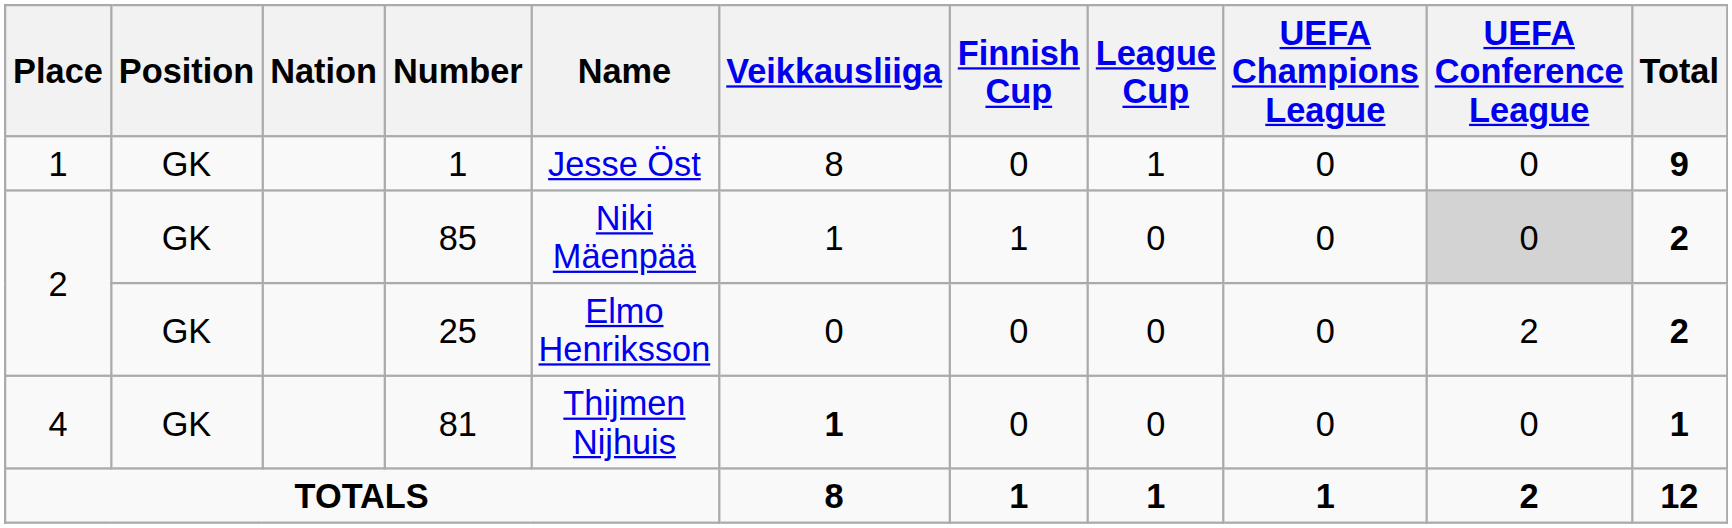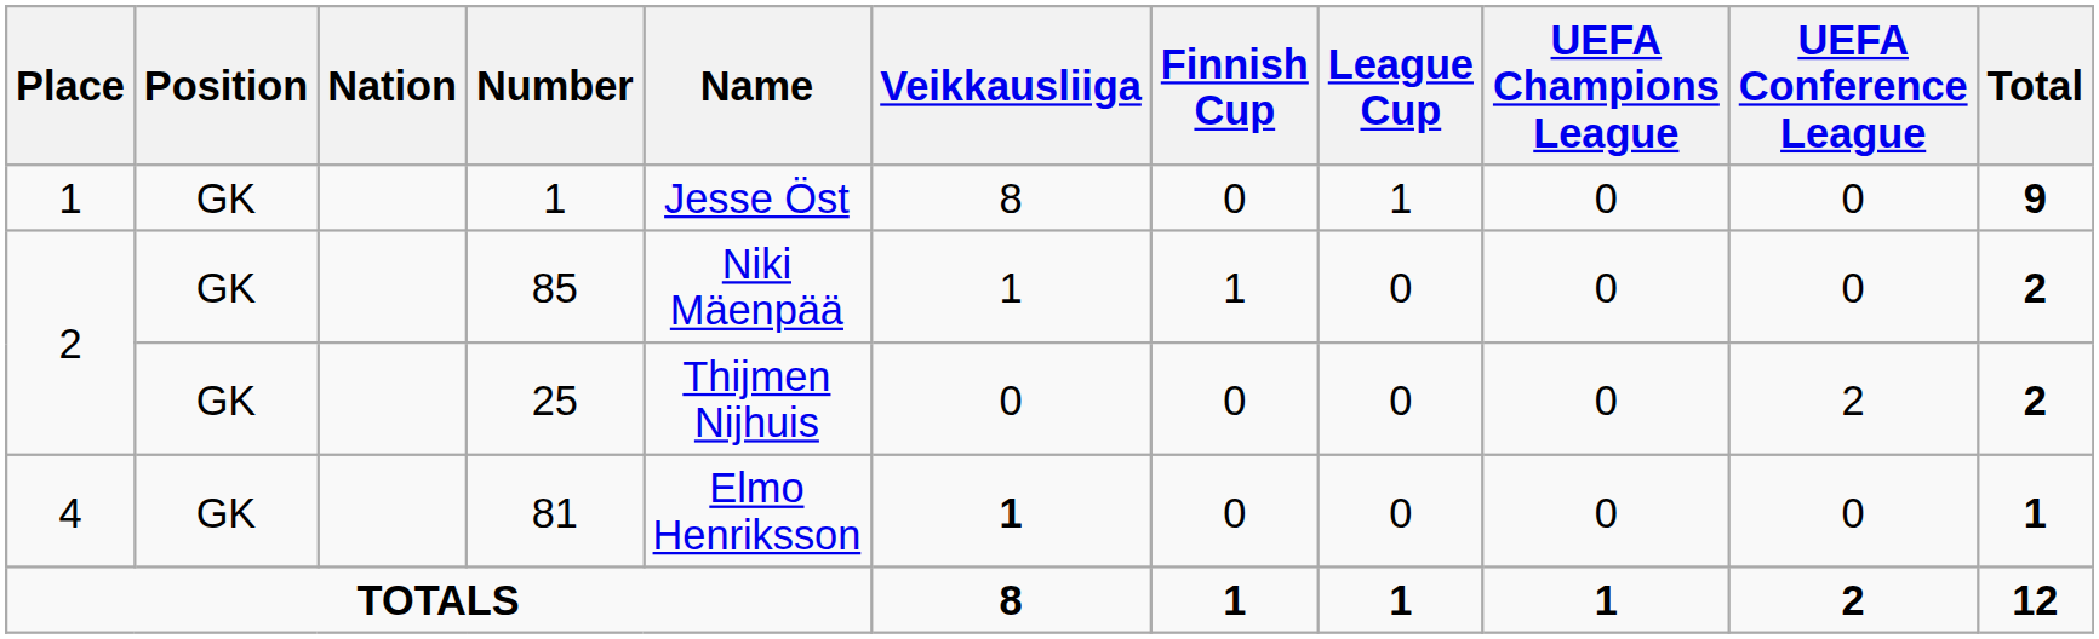85 | UEFA Conference League: lightgrey background -> no background
25 | Name: Elmo Henriksson -> Thijmen Nijhuis
81 | Name: Thijmen Nijhuis -> Elmo Henriksson
